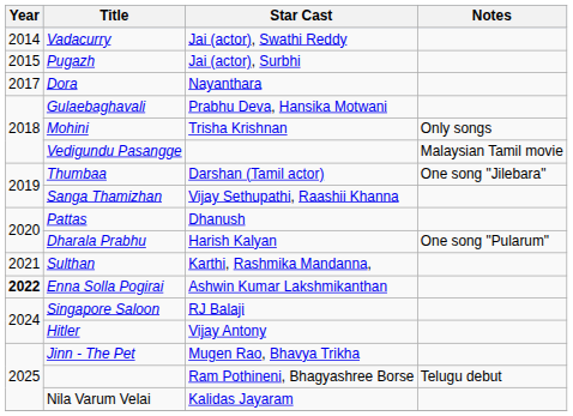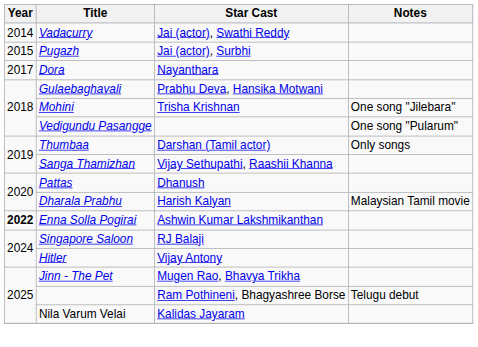Mohini | Notes: Only songs -> One song "Jilebara"
Vedigundu Pasangge | Notes: Malaysian Tamil movie -> One song "Pularum"
Thumbaa | Notes: One song "Jilebara" -> Only songs
Dharala Prabhu | Notes: One song "Pularum" -> Malaysian Tamil movie
- row: 2021 | Sulthan | Karthi, Rashmika Mandanna,
